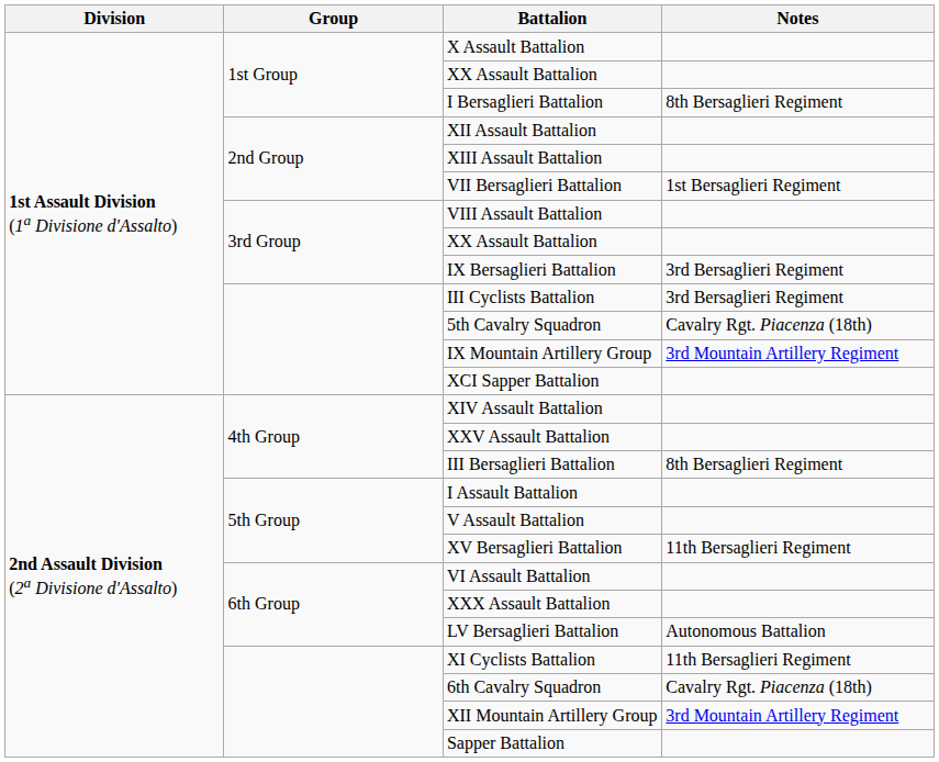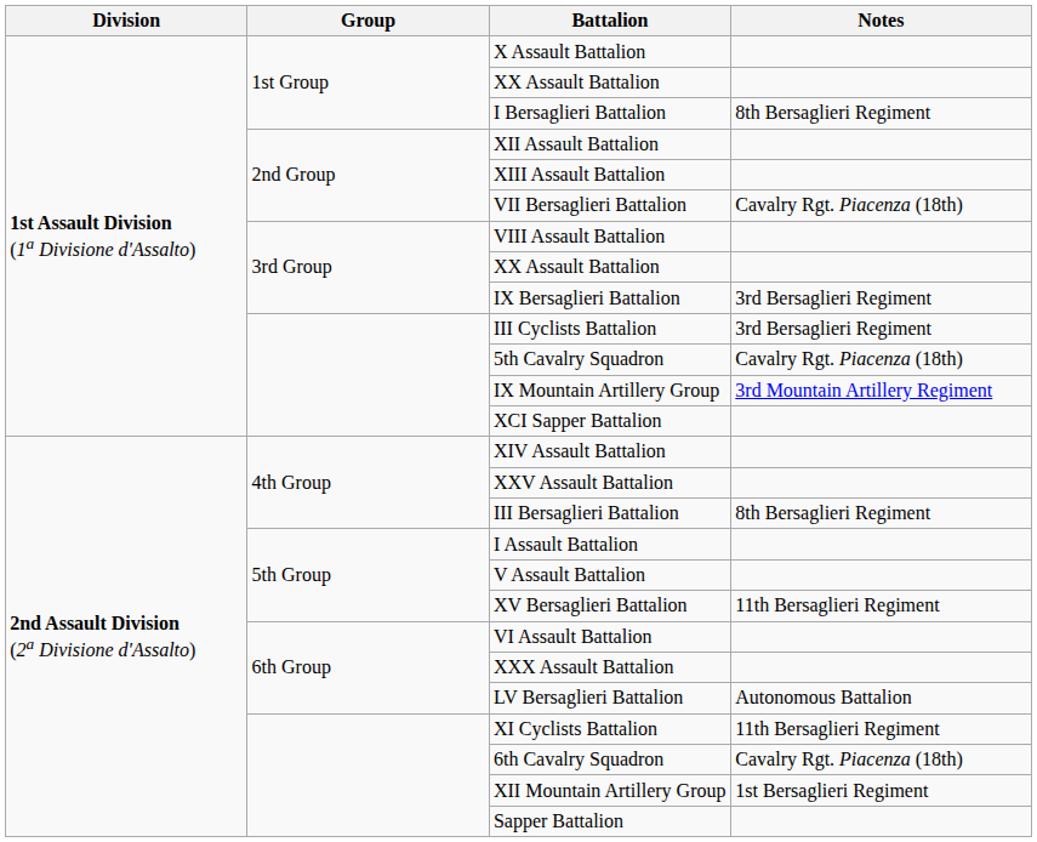VII Bersaglieri Battalion | Notes: 1st Bersaglieri Regiment -> Cavalry Rgt. Piacenza (18th)
XII Mountain Artillery Group | Notes: 3rd Mountain Artillery Regiment -> 1st Bersaglieri Regiment
